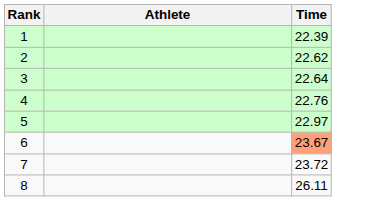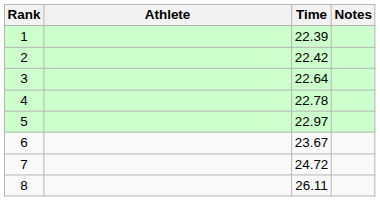+ column: Notes
2 | Time: 22.62 -> 22.42
4 | Time: 22.76 -> 22.78
6 | Time: lightsalmon background -> no background
7 | Time: 23.72 -> 24.72
